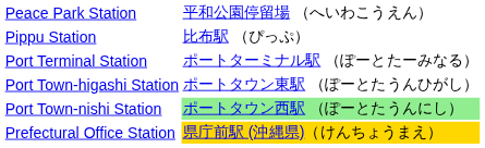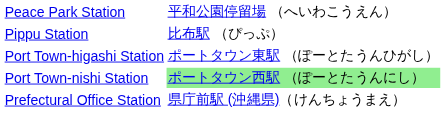- row: Port Terminal Station | ポートターミナル駅 （ぽーとたーみなる）
Prefectural Office Station | column 2: gold background -> no background
